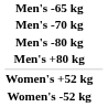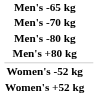rows swapped: Women's -52 kg <-> Women's +52 kg
